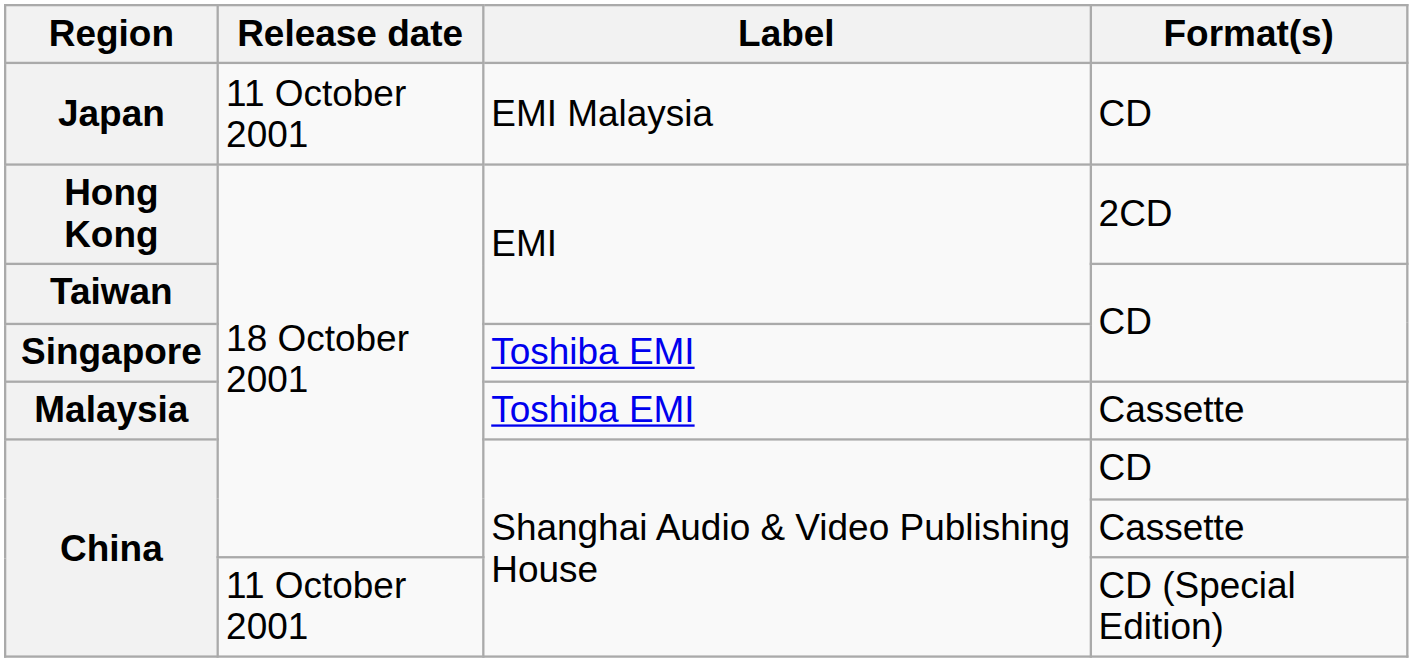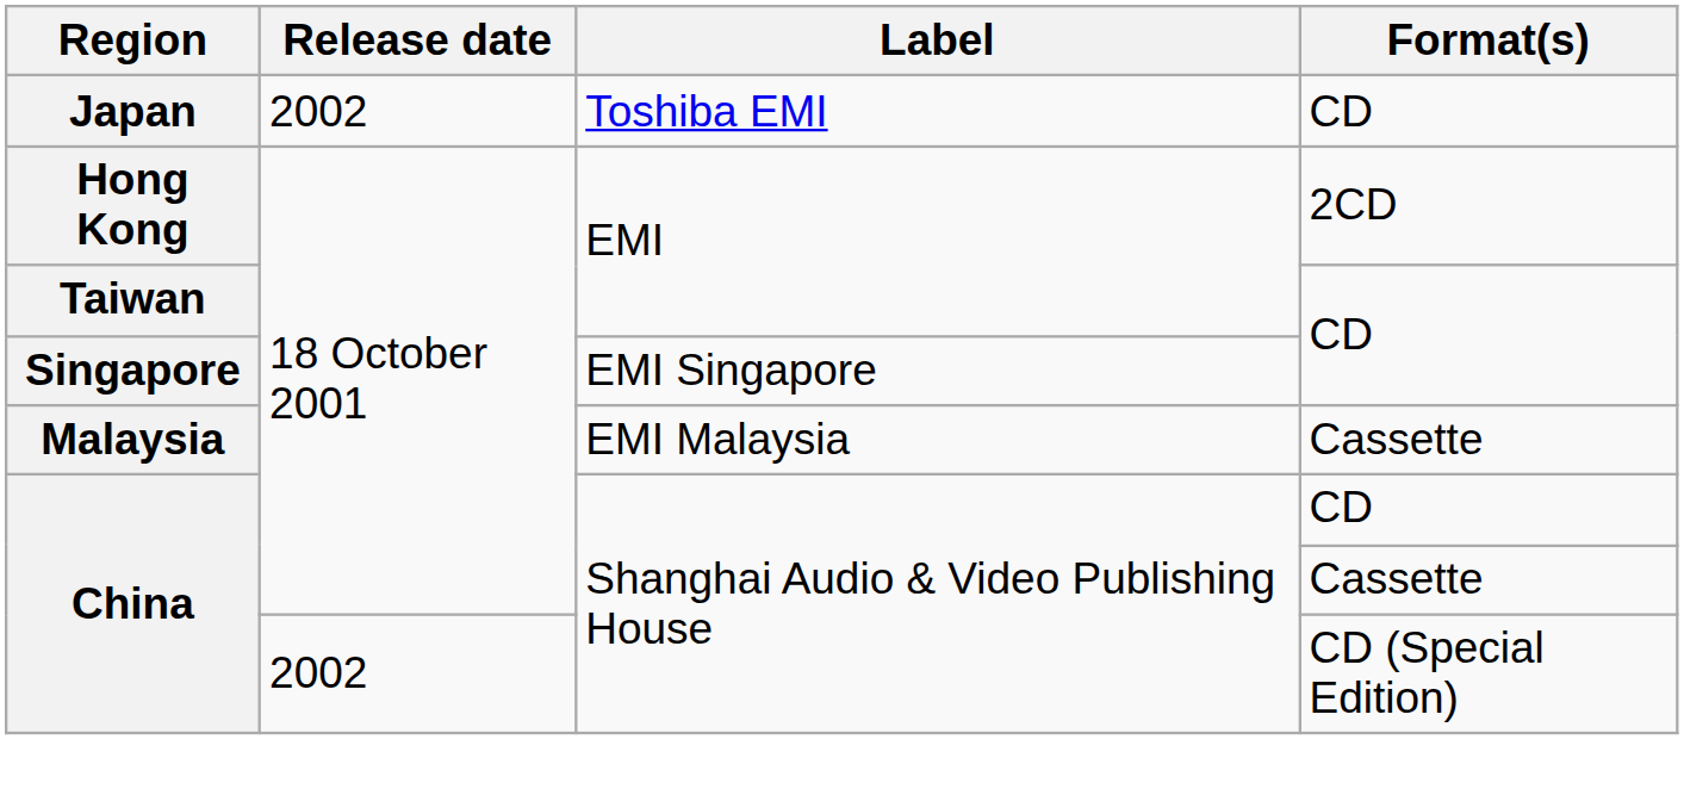Japan | Release date: 11 October 2001 -> 2002
Japan | Label: EMI Malaysia -> Toshiba EMI
Singapore | Label: Toshiba EMI -> EMI Singapore
Malaysia | Label: Toshiba EMI -> EMI Malaysia
China / CD (Special Edition) | Release date: 11 October 2001 -> 2002
